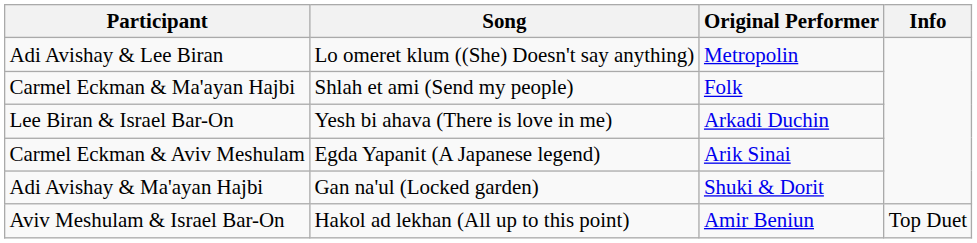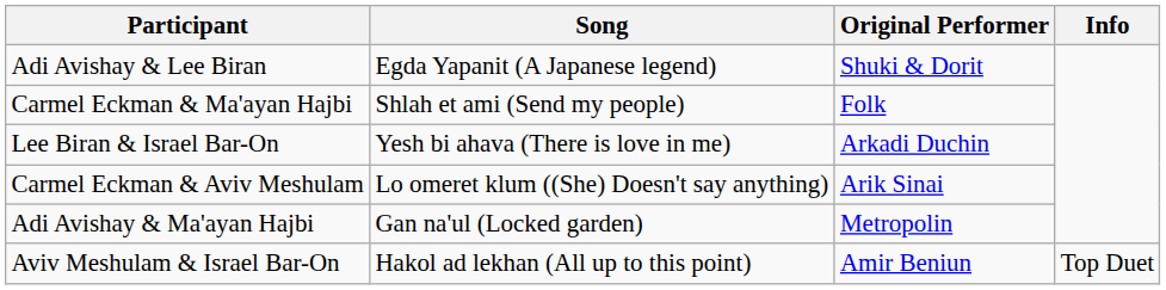Adi Avishay & Lee Biran | Song: Lo omeret klum ((She) Doesn't say anything) -> Egda Yapanit (A Japanese legend)
Adi Avishay & Lee Biran | Original Performer: Metropolin -> Shuki & Dorit
Carmel Eckman & Aviv Meshulam | Song: Egda Yapanit (A Japanese legend) -> Lo omeret klum ((She) Doesn't say anything)
Adi Avishay & Ma'ayan Hajbi | Original Performer: Shuki & Dorit -> Metropolin
